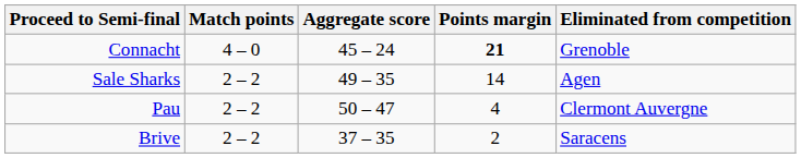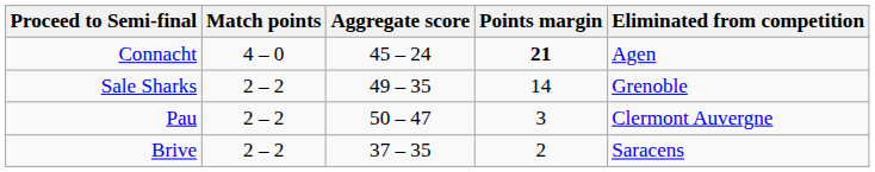Connacht | Eliminated from competition: Grenoble -> Agen
Sale Sharks | Eliminated from competition: Agen -> Grenoble
Pau | Points margin: 4 -> 3
